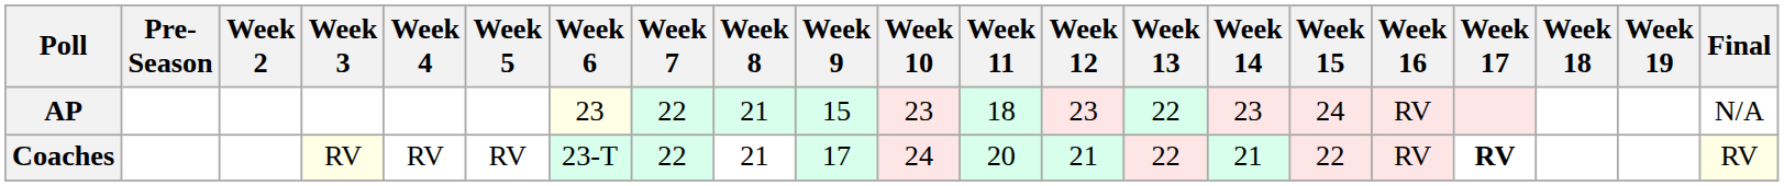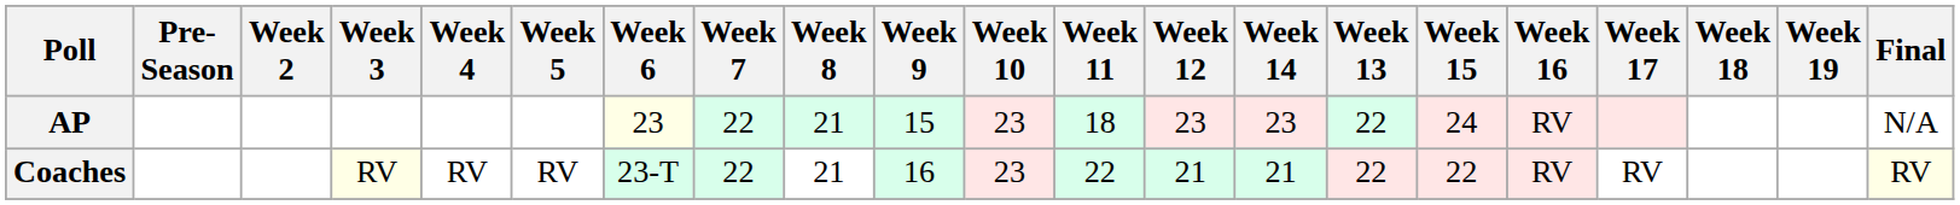columns swapped: Week 13 <-> Week 14
Coaches | Week 9: 17 -> 16
Coaches | Week 10: 24 -> 23
Coaches | Week 11: 20 -> 22
Coaches | Week 17: bold -> normal
